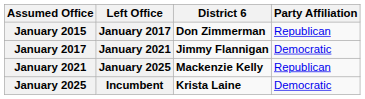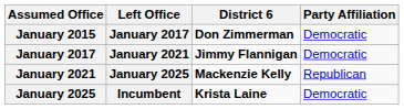January 2015 | Party Affiliation: Republican -> Democratic
